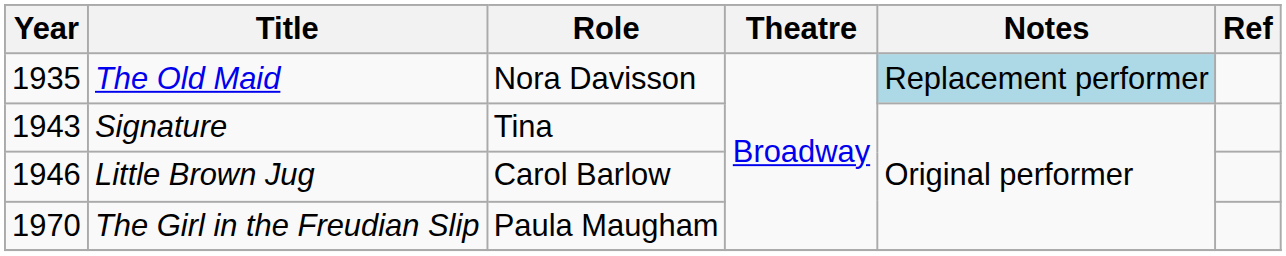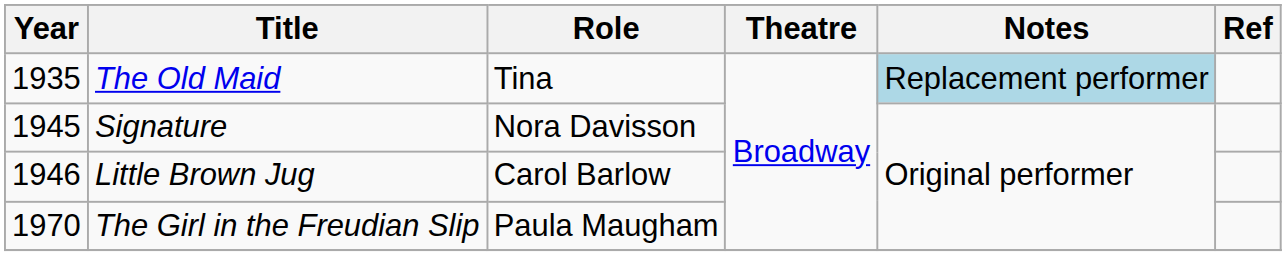The Old Maid | Role: Nora Davisson -> Tina
Signature | Year: 1943 -> 1945
Signature | Role: Tina -> Nora Davisson
